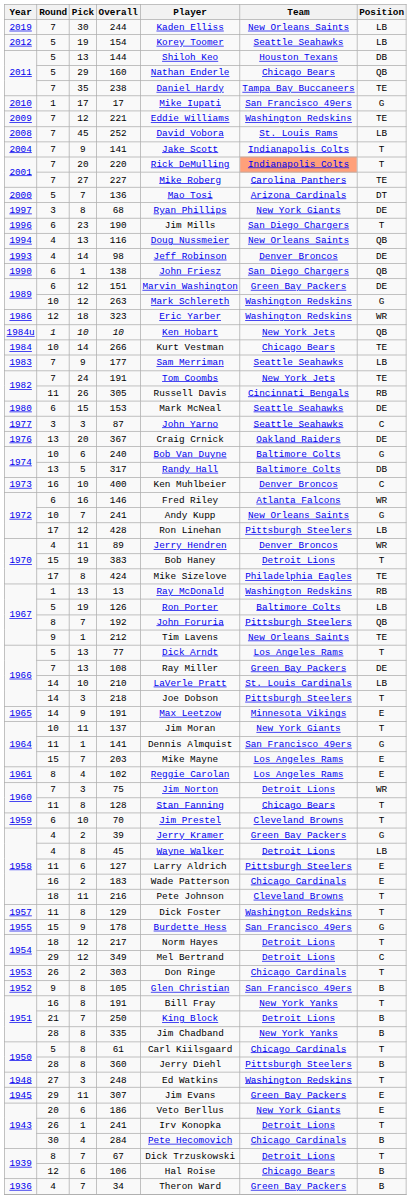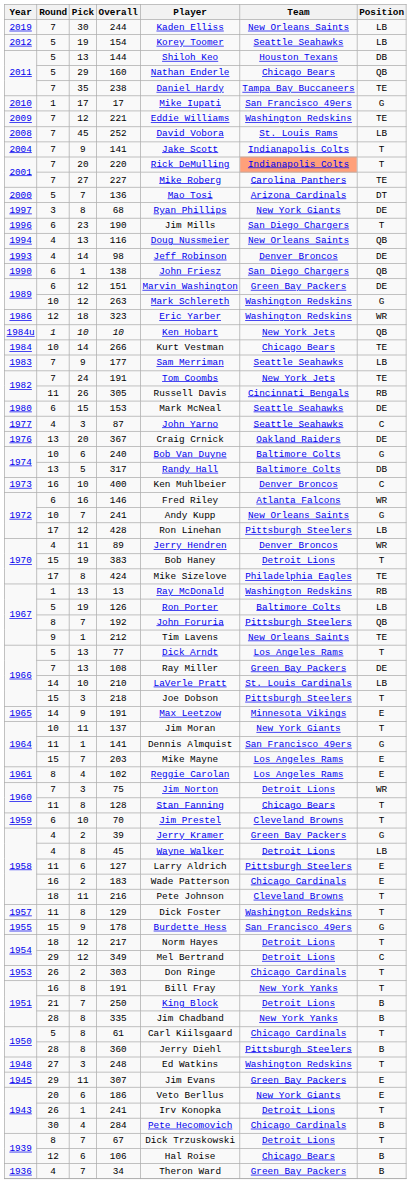87 | Round: 3 -> 4
218 | Round: 14 -> 15
- row: 1952 | 9 | 8 | 105 | Glen Christian | San Francisco 49ers | B
